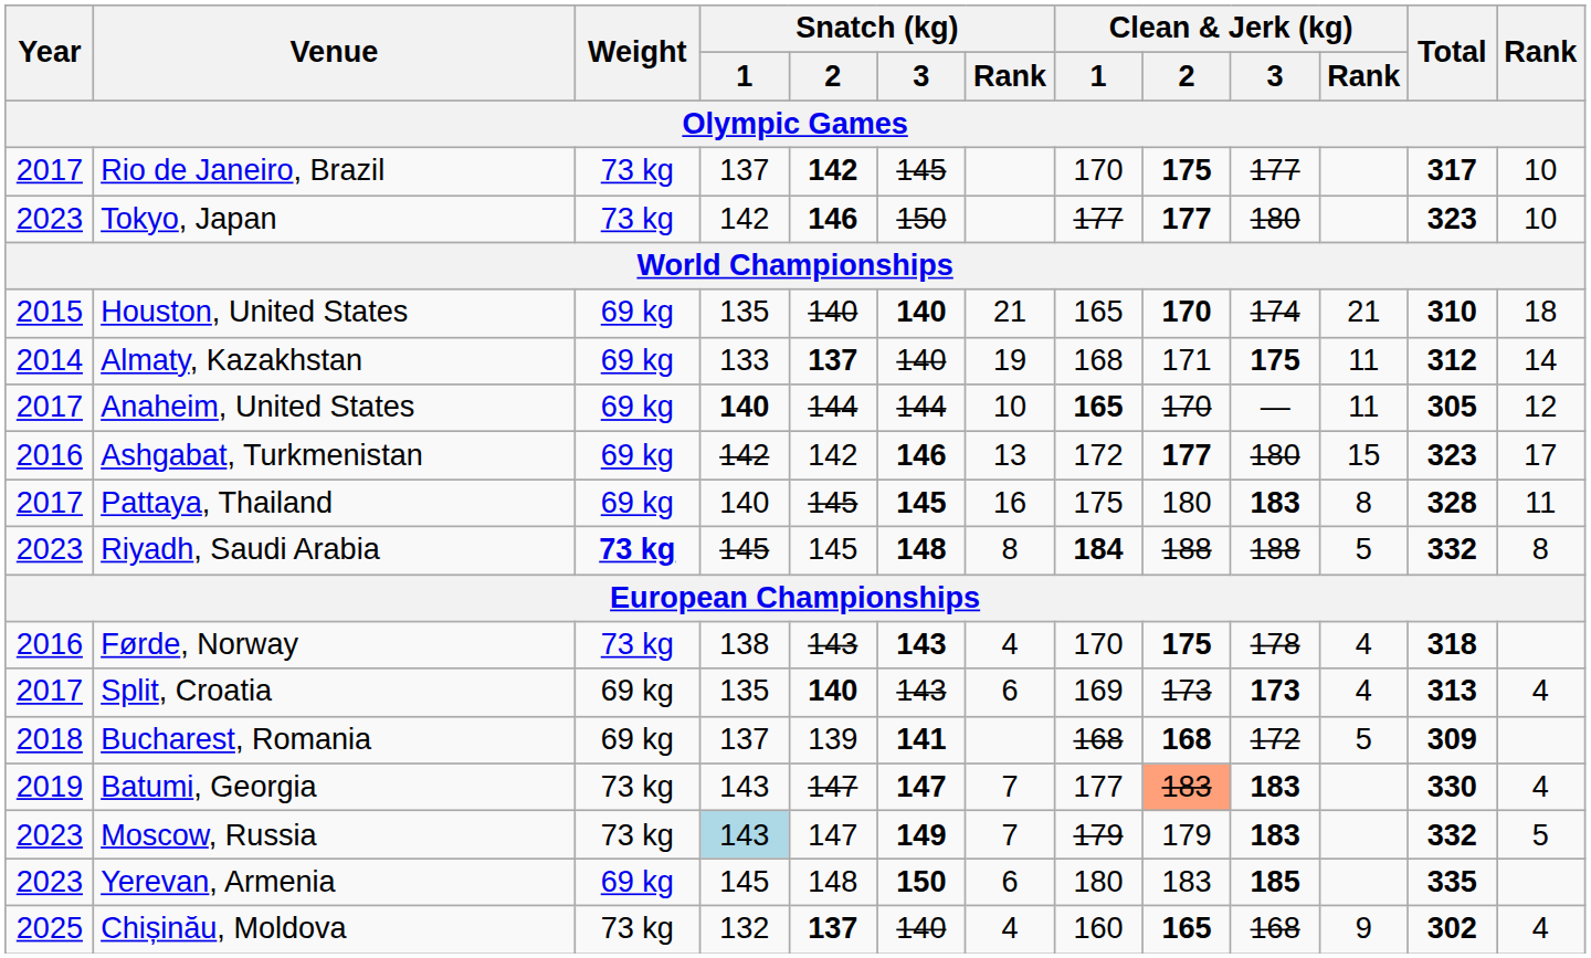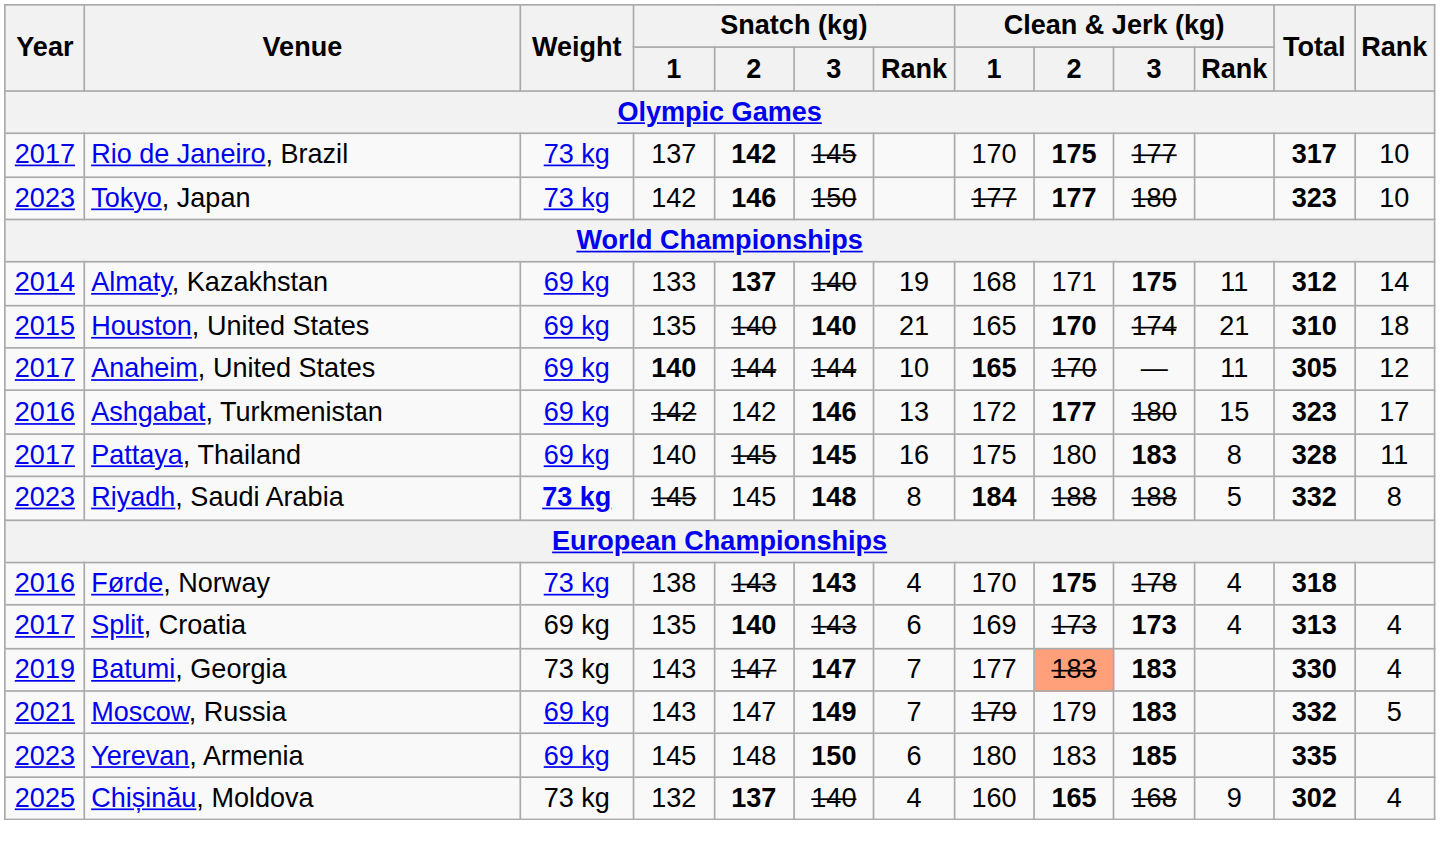rows swapped: Almaty, Kazakhstan <-> Houston, United States
- row: 2018 | Bucharest, Romania | 69 kg | 137 | 139 | 141 | 168 | 168 | 172 | 5 | 309
Moscow, Russia | Year: 2023 -> 2021
Moscow, Russia | Weight: 73 kg -> 69 kg
Moscow, Russia | Snatch (kg) / 1: lightblue background -> no background
